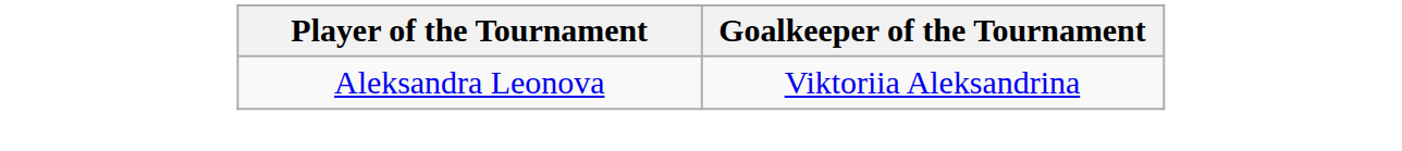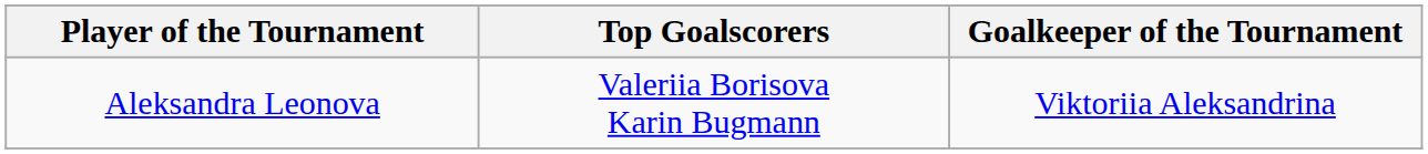+ column: Top Goalscorers | Valeriia Borisova Karin Bugmann
